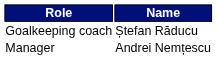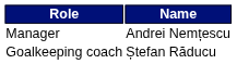rows swapped: Manager <-> Goalkeeping coach
